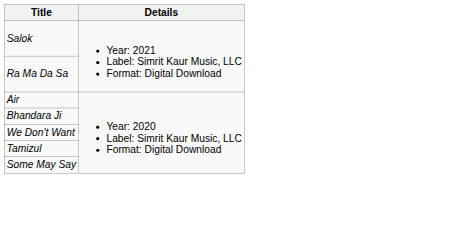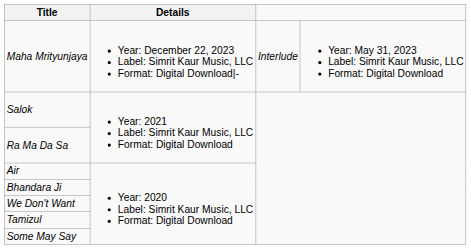+ row: Maha Mrityunjaya | Year: December 22, 2023 Label: Simrit Kaur Music, LLC Format: Digital Download|- | Interlude | Year: May 31, 2023 Label: Simrit Kaur Music, LLC Format: Digital Download
